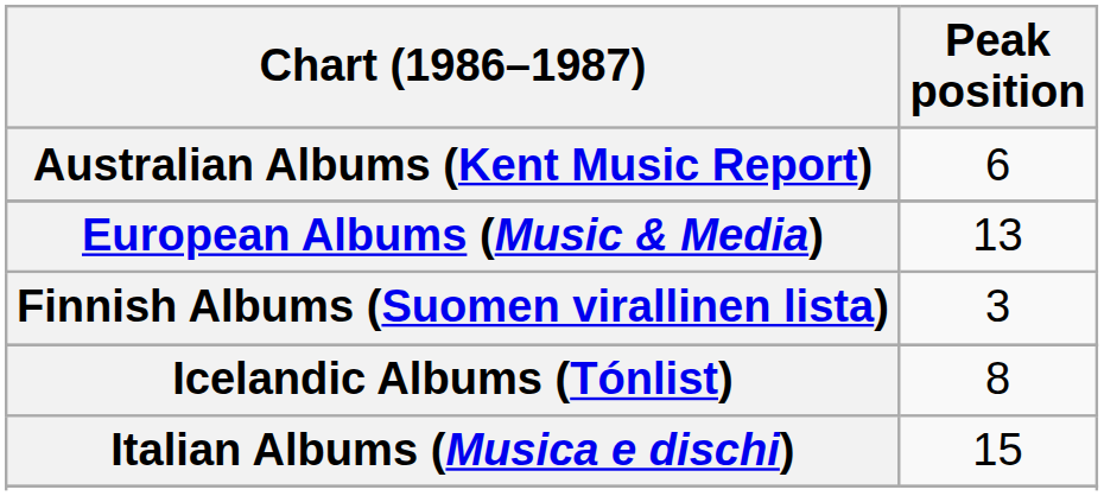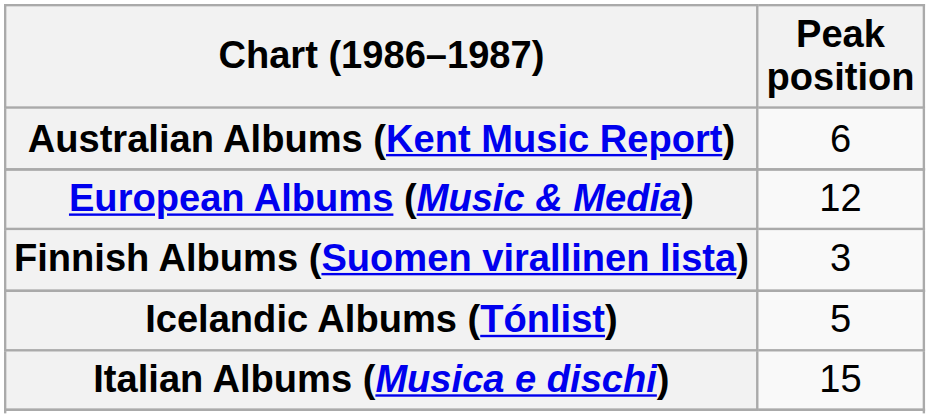European Albums (Music & Media) | Peak position: 13 -> 12
Icelandic Albums (Tónlist) | Peak position: 8 -> 5
